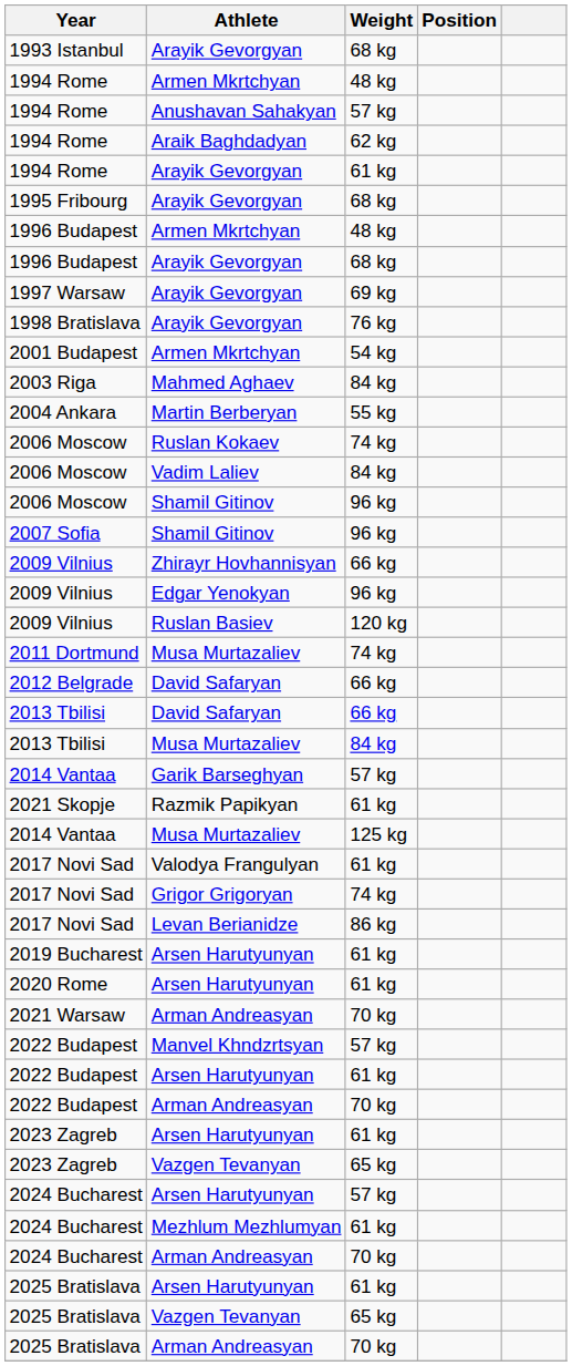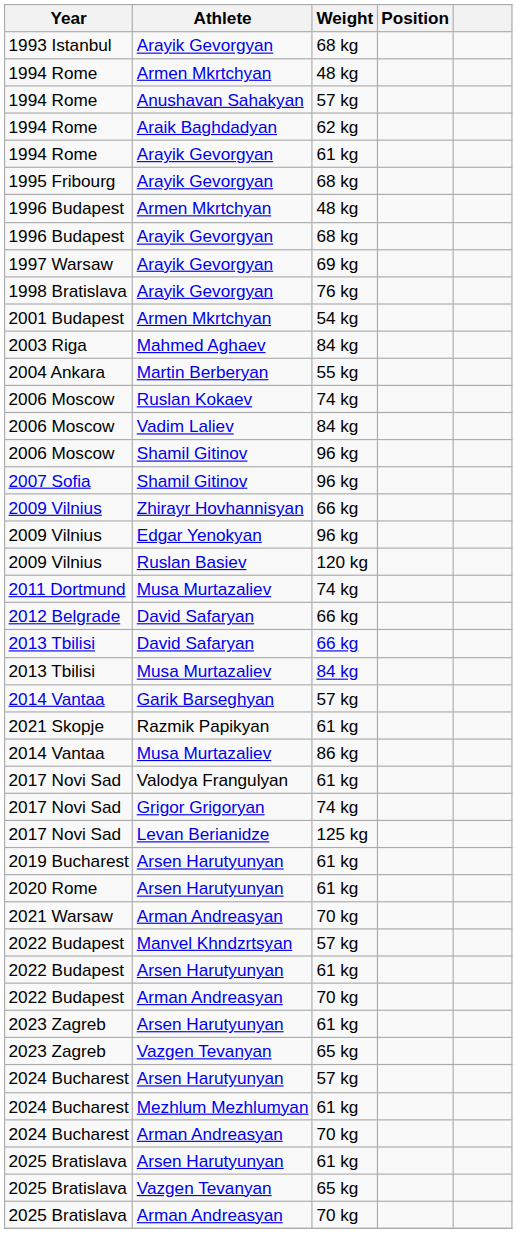2014 Vantaa / Musa Murtazaliev | Weight: 125 kg -> 86 kg
2017 Novi Sad / Levan Berianidze | Weight: 86 kg -> 125 kg
